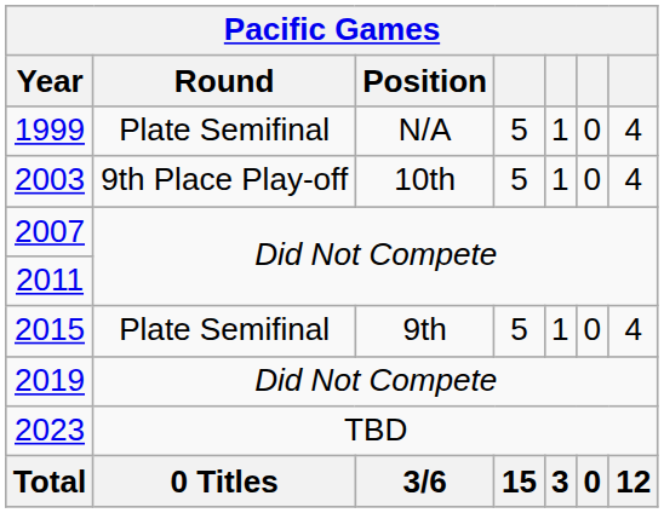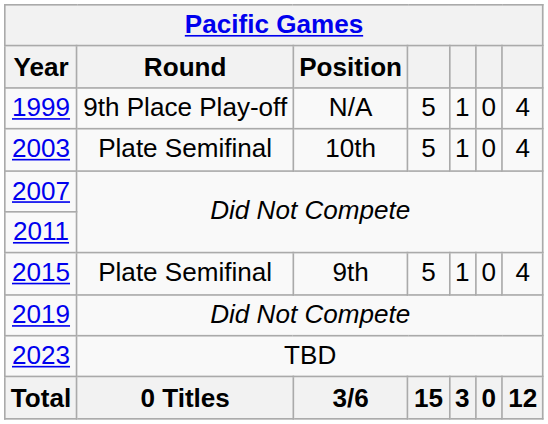1999 | Round: Plate Semifinal -> 9th Place Play-off
2003 | Round: 9th Place Play-off -> Plate Semifinal
